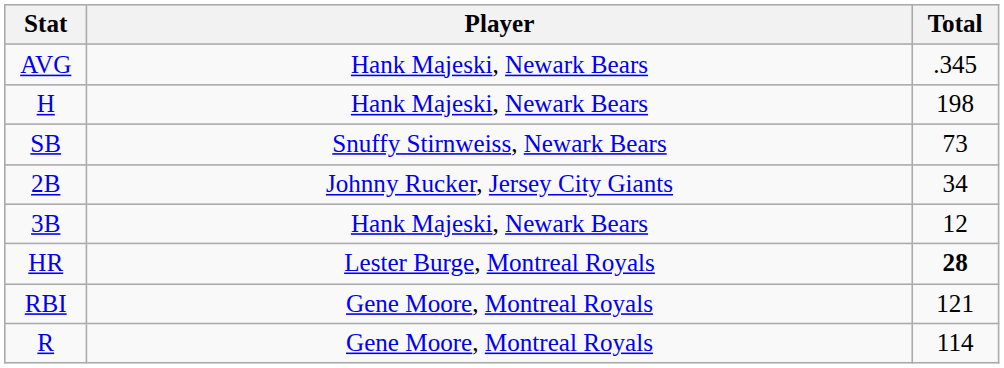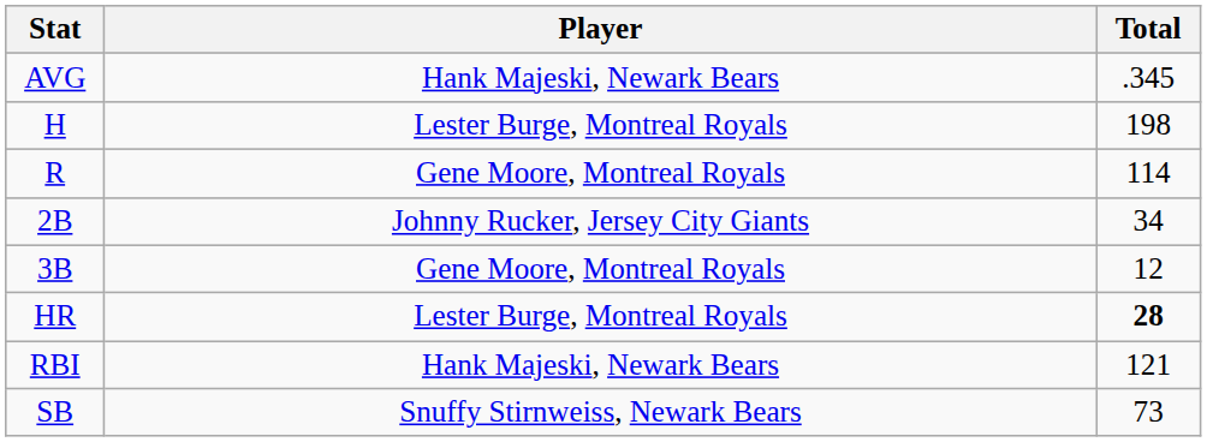H | Player: Hank Majeski, Newark Bears -> Lester Burge, Montreal Royals
rows swapped: R <-> SB
3B | Player: Hank Majeski, Newark Bears -> Gene Moore, Montreal Royals
RBI | Player: Gene Moore, Montreal Royals -> Hank Majeski, Newark Bears
